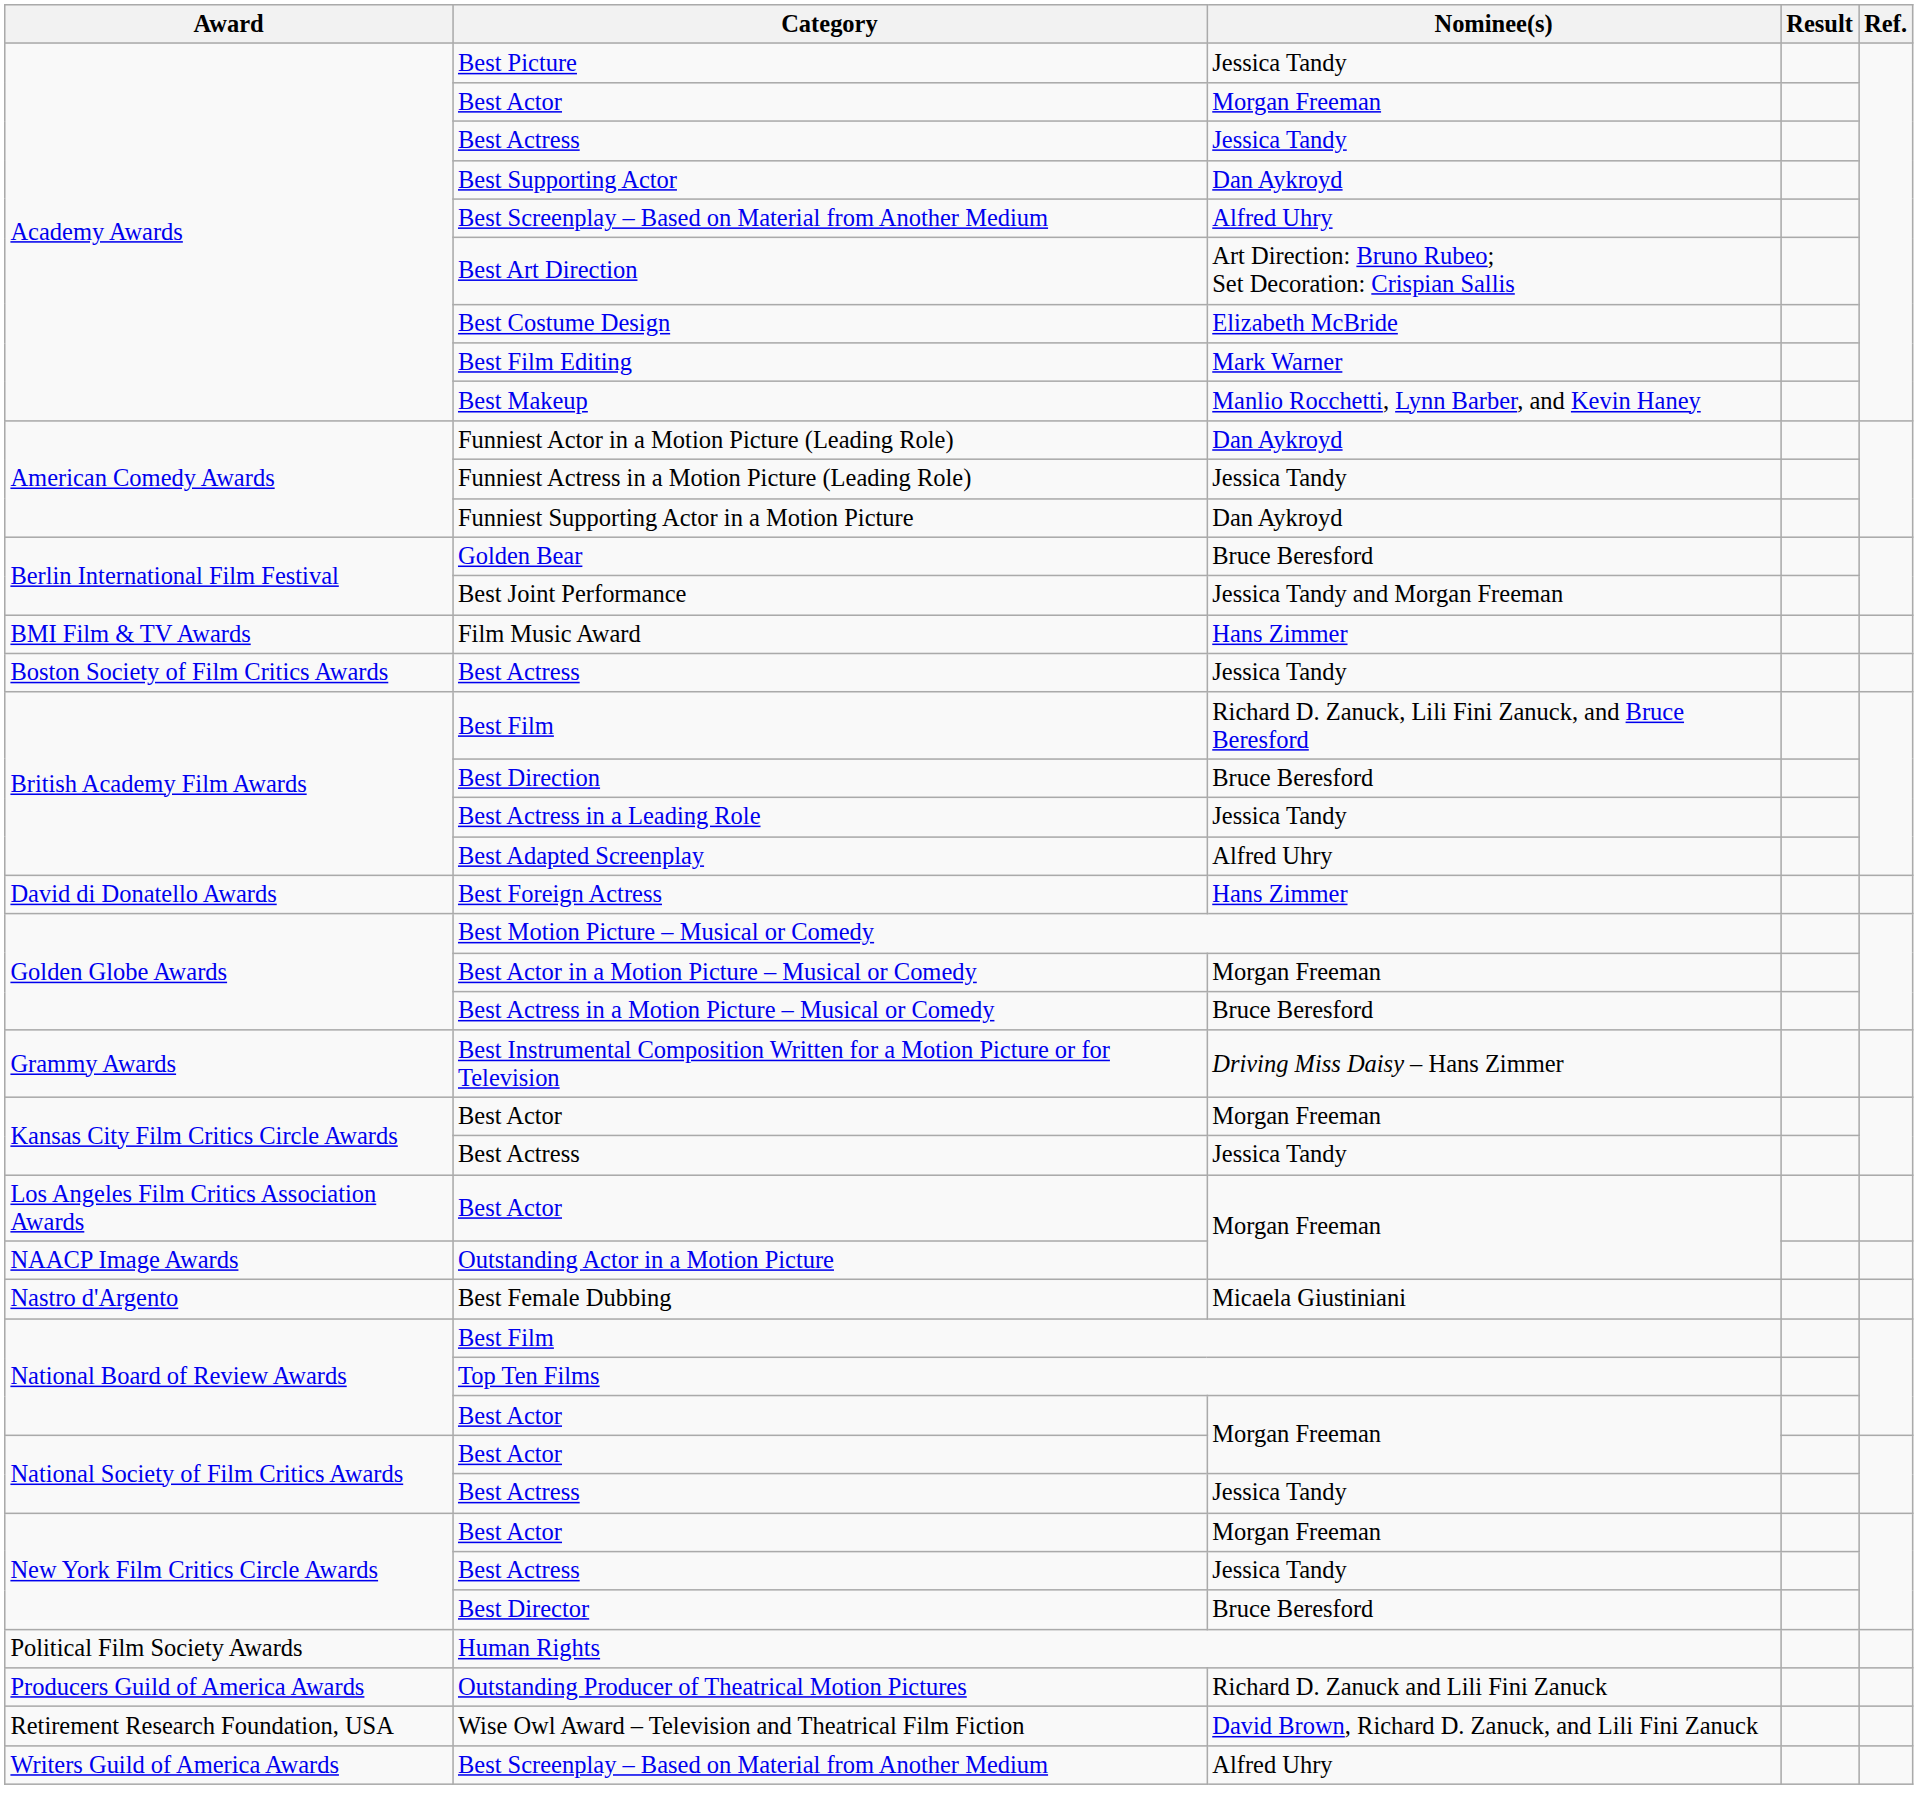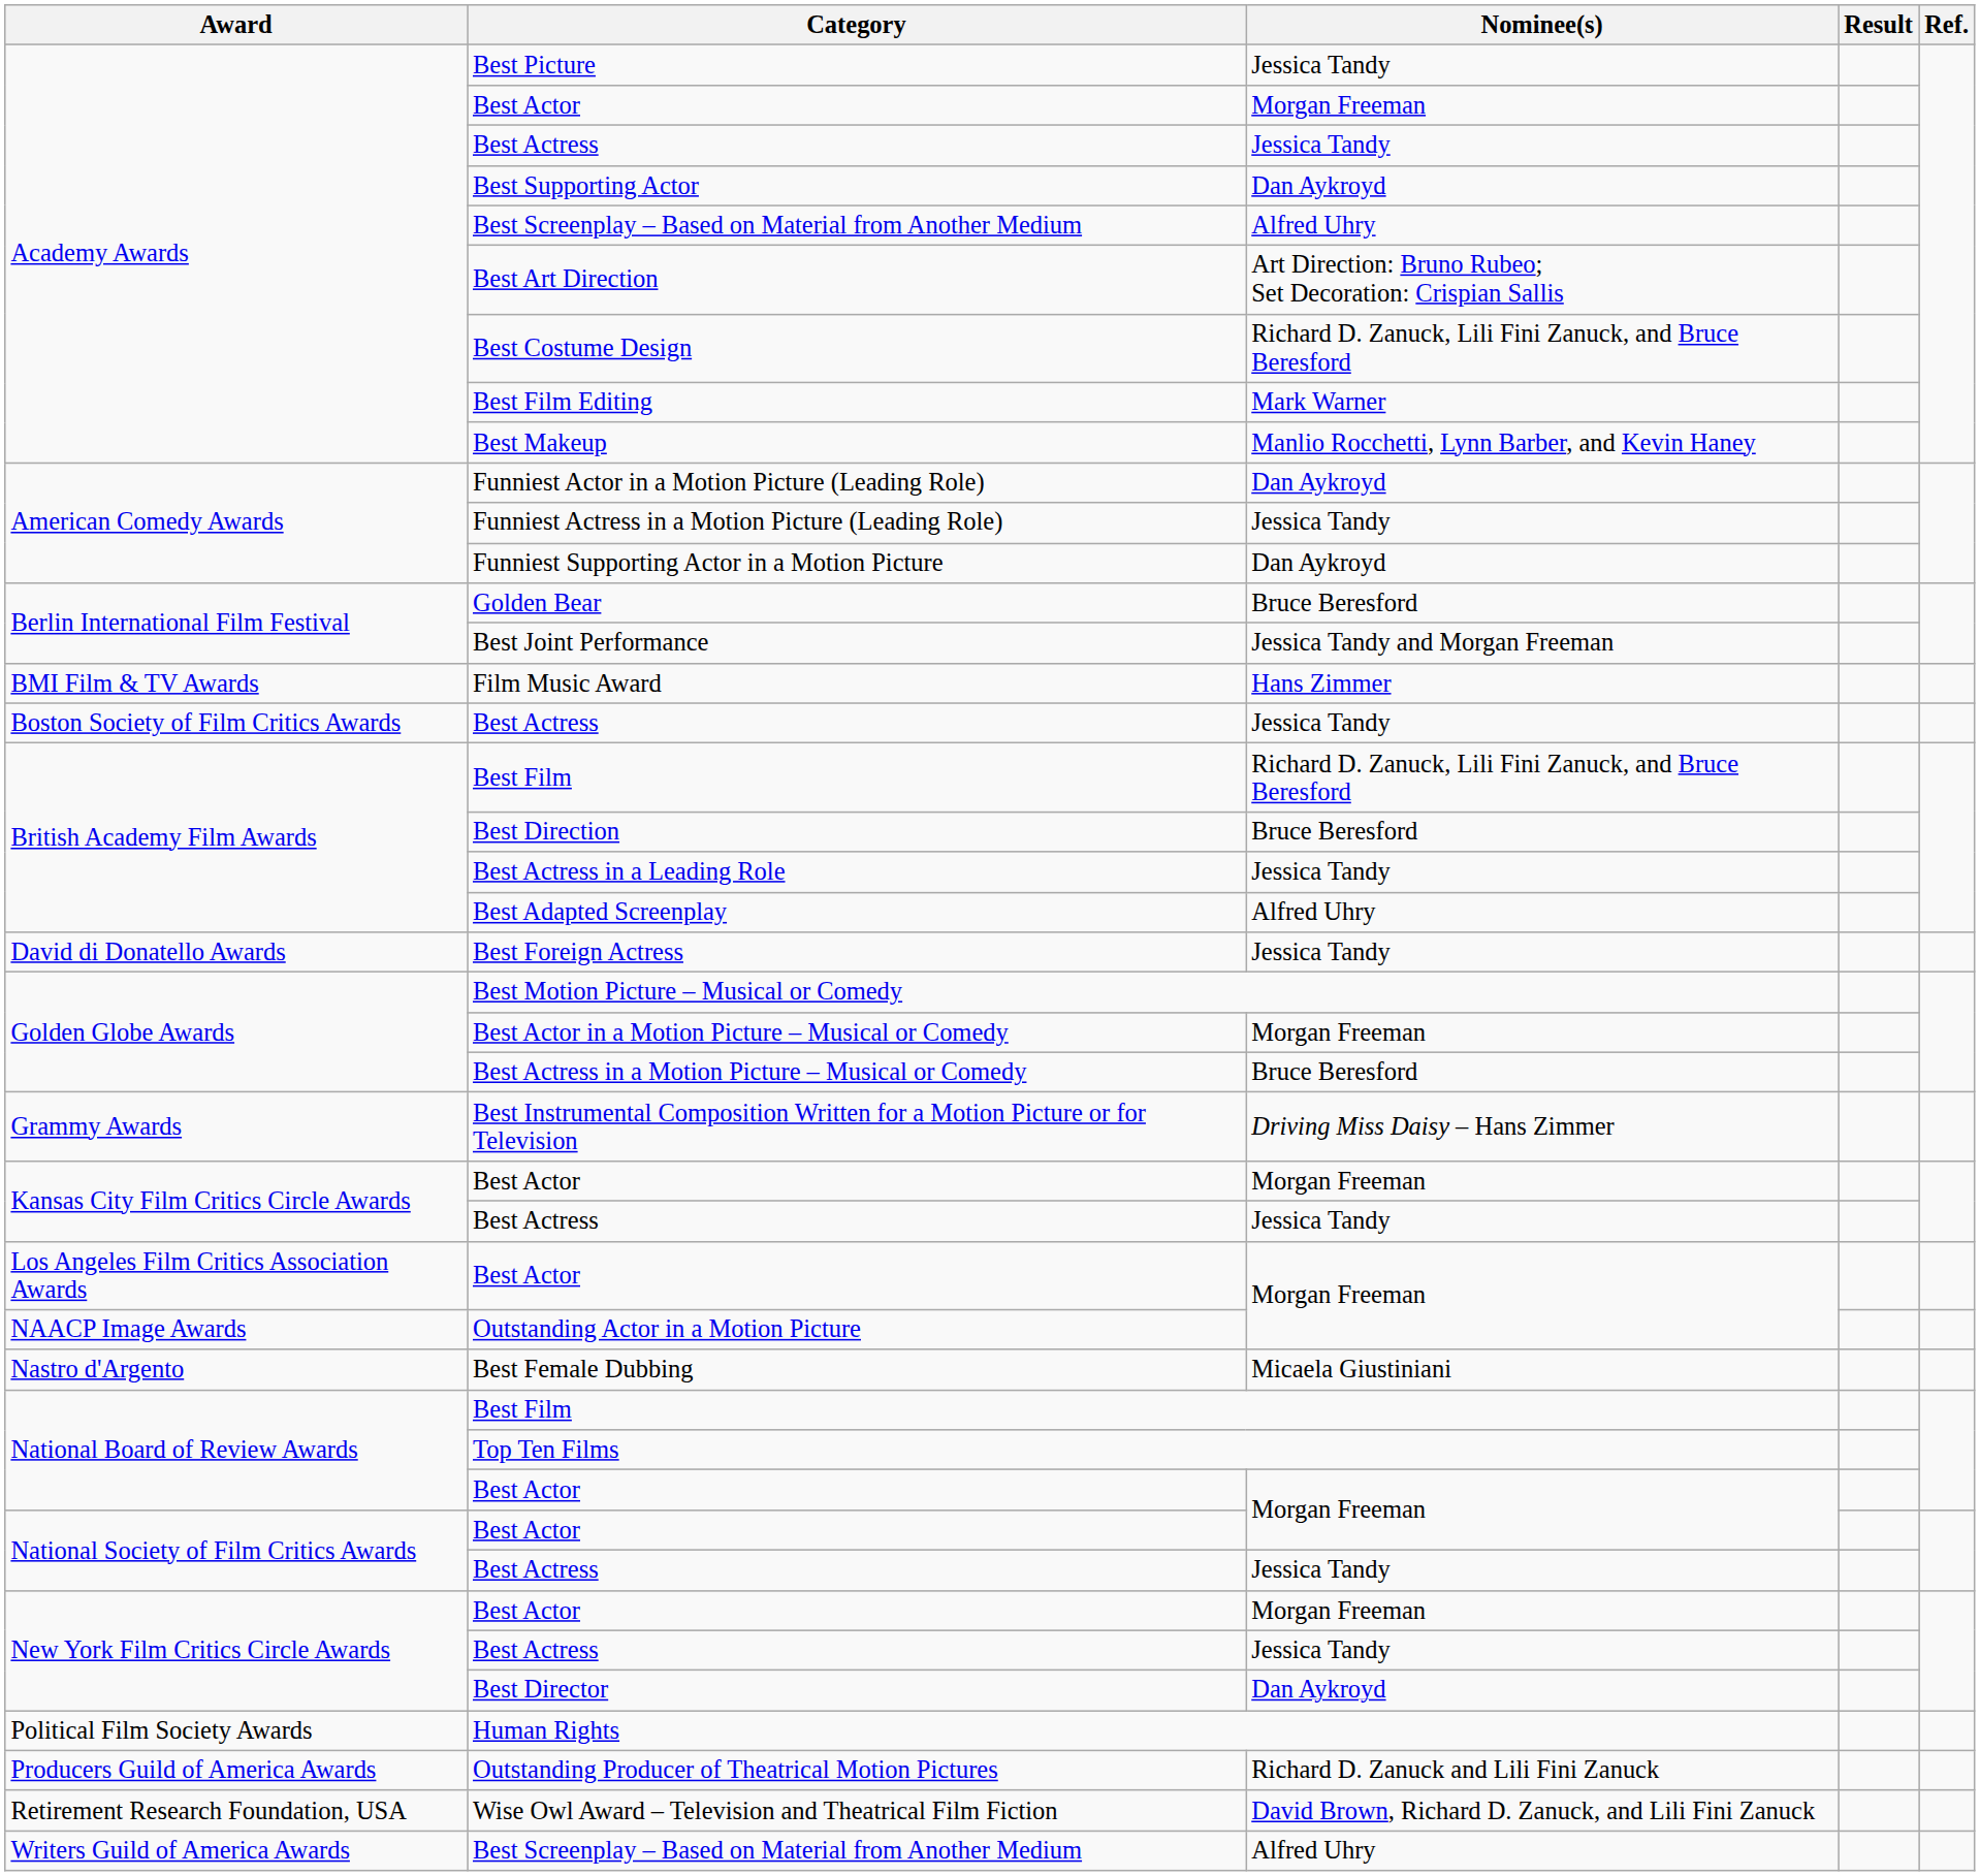Best Costume Design | Nominee(s): Elizabeth McBride -> Richard D. Zanuck, Lili Fini Zanuck, and Bruce Beresford
Best Foreign Actress | Nominee(s): Hans Zimmer -> Jessica Tandy
Best Director | Nominee(s): Bruce Beresford -> Dan Aykroyd
